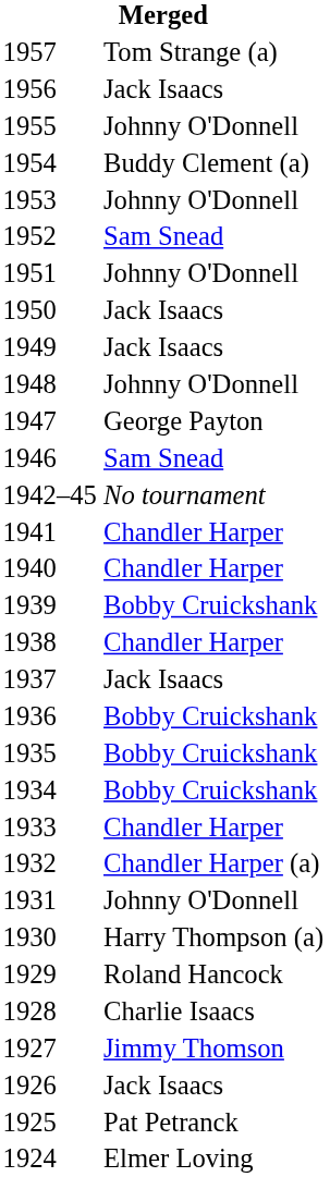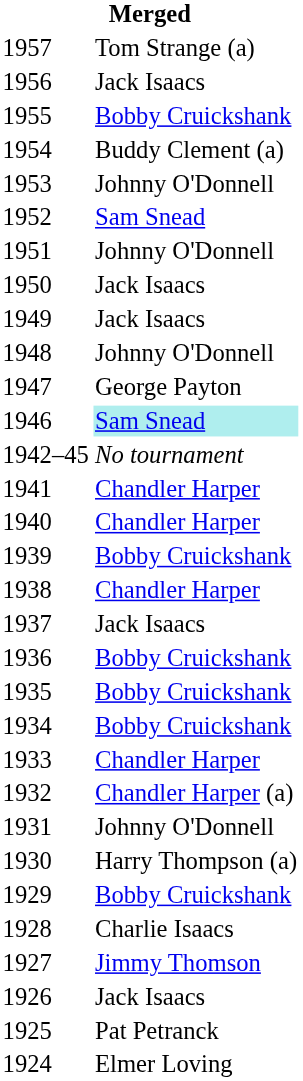1955 | column 2: Johnny O'Donnell -> Bobby Cruickshank
1946 | column 2: no background -> paleturquoise background
1929 | column 2: Roland Hancock -> Bobby Cruickshank
